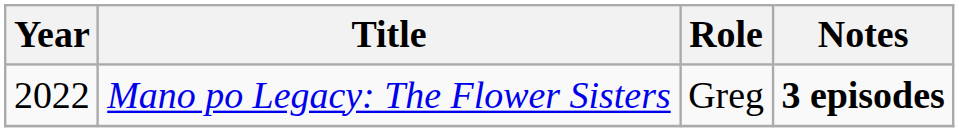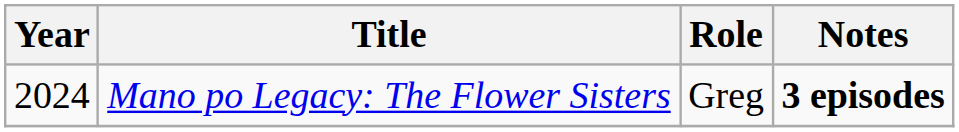Mano po Legacy: The Flower Sisters | Year: 2022 -> 2024
